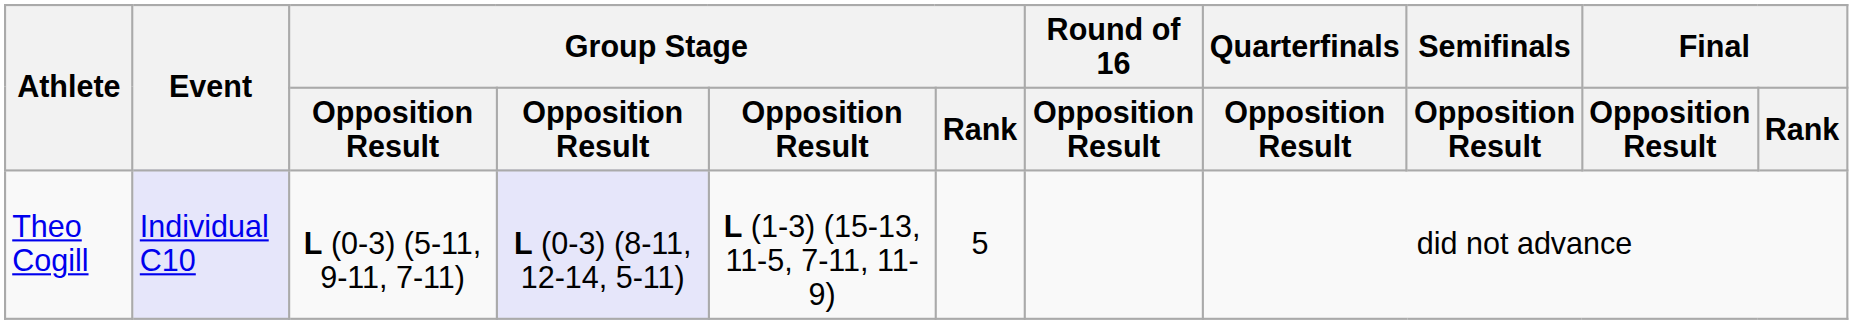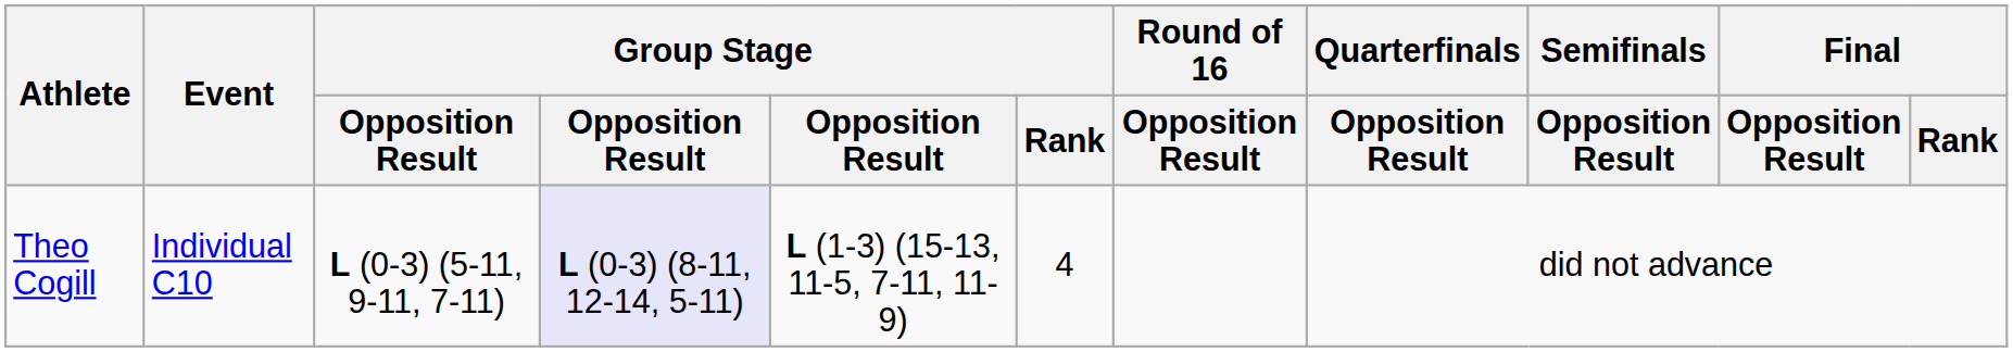Theo Cogill | Event: lavender background -> no background
Theo Cogill | Group Stage / Rank: 5 -> 4
